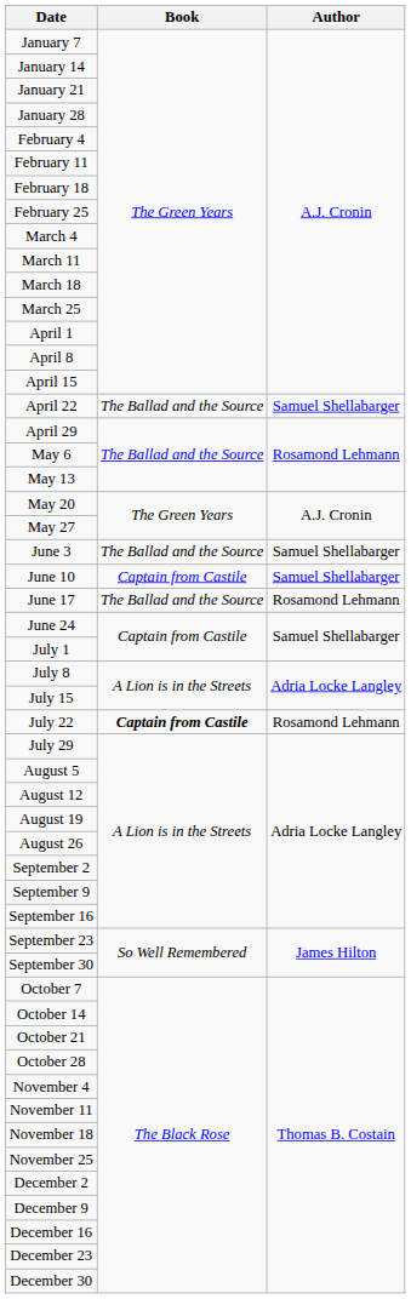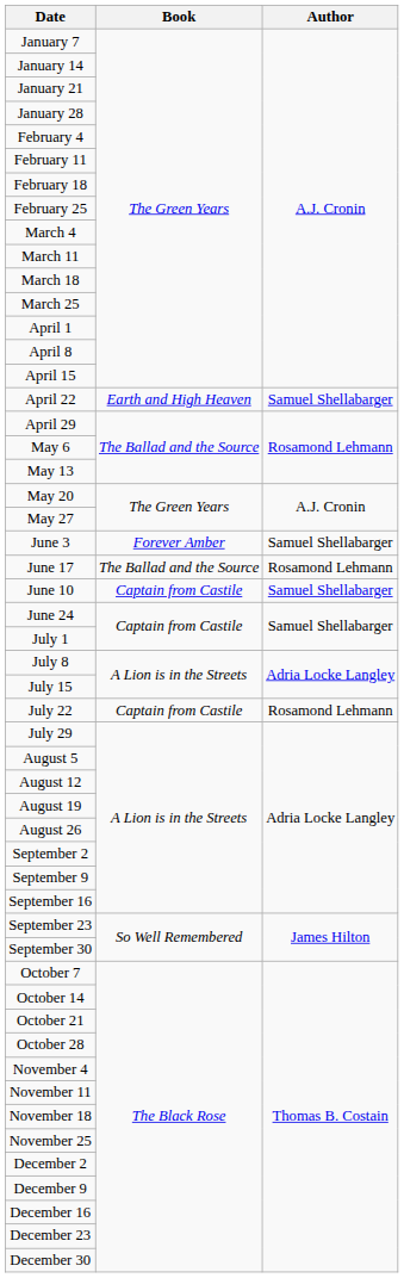April 22 | Book: The Ballad and the Source -> Earth and High Heaven
June 3 | Book: The Ballad and the Source -> Forever Amber
rows swapped: June 10 <-> June 17
July 22 | Book: bold -> normal
